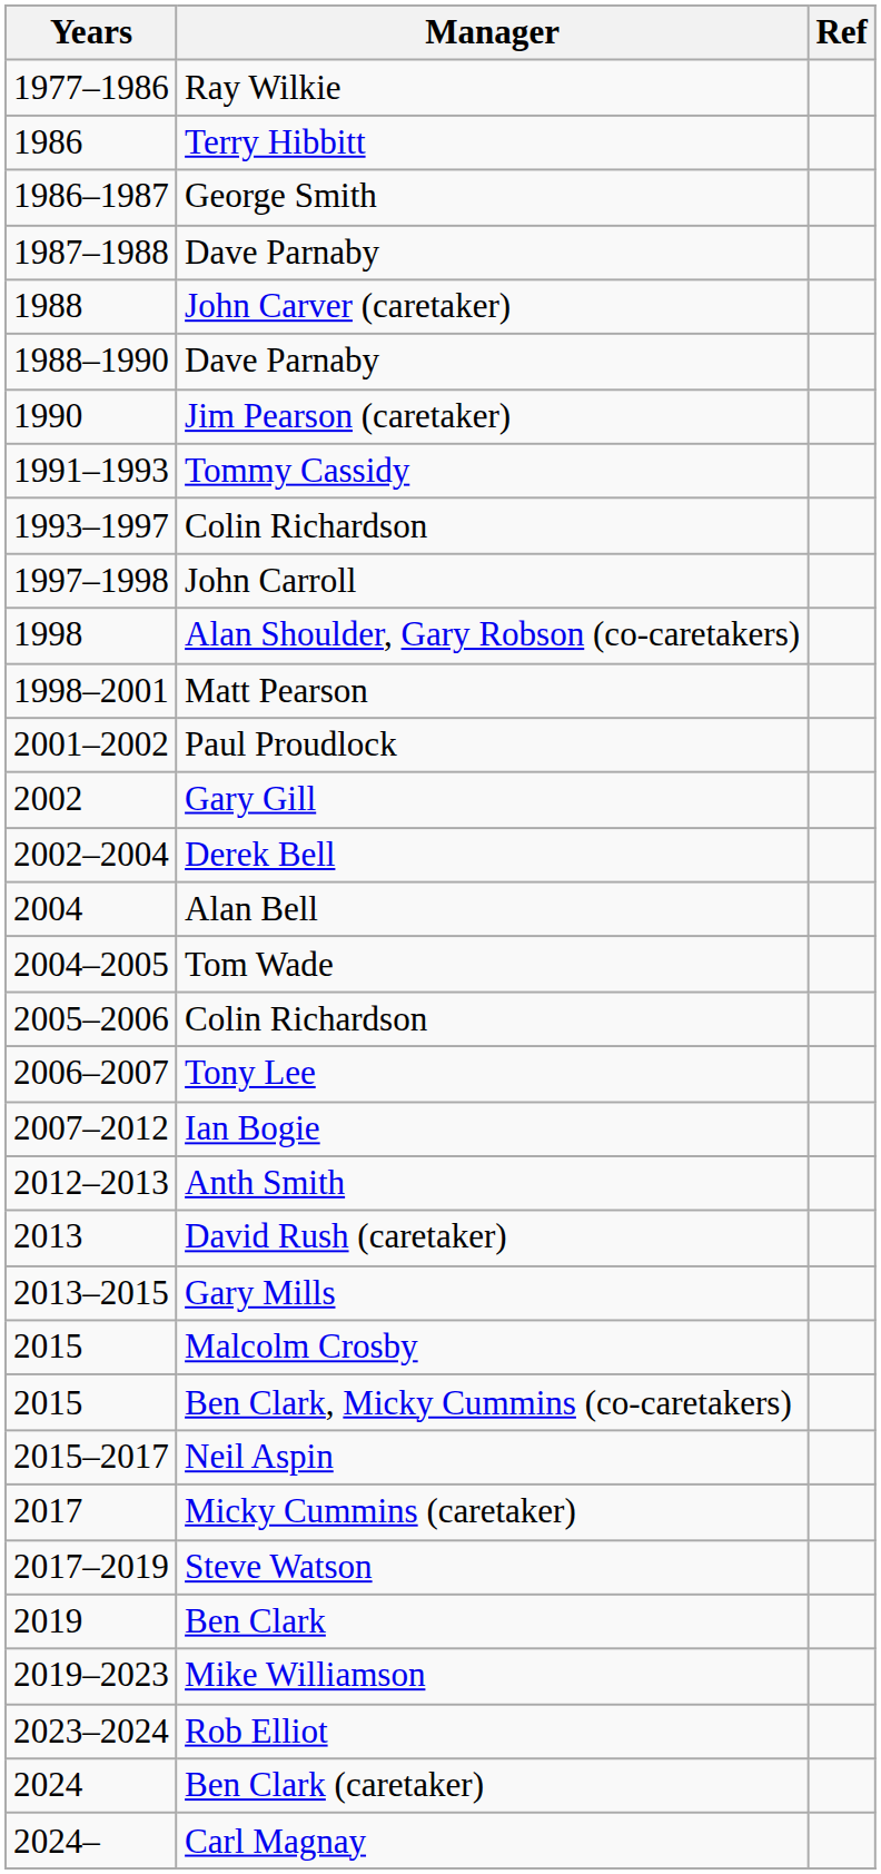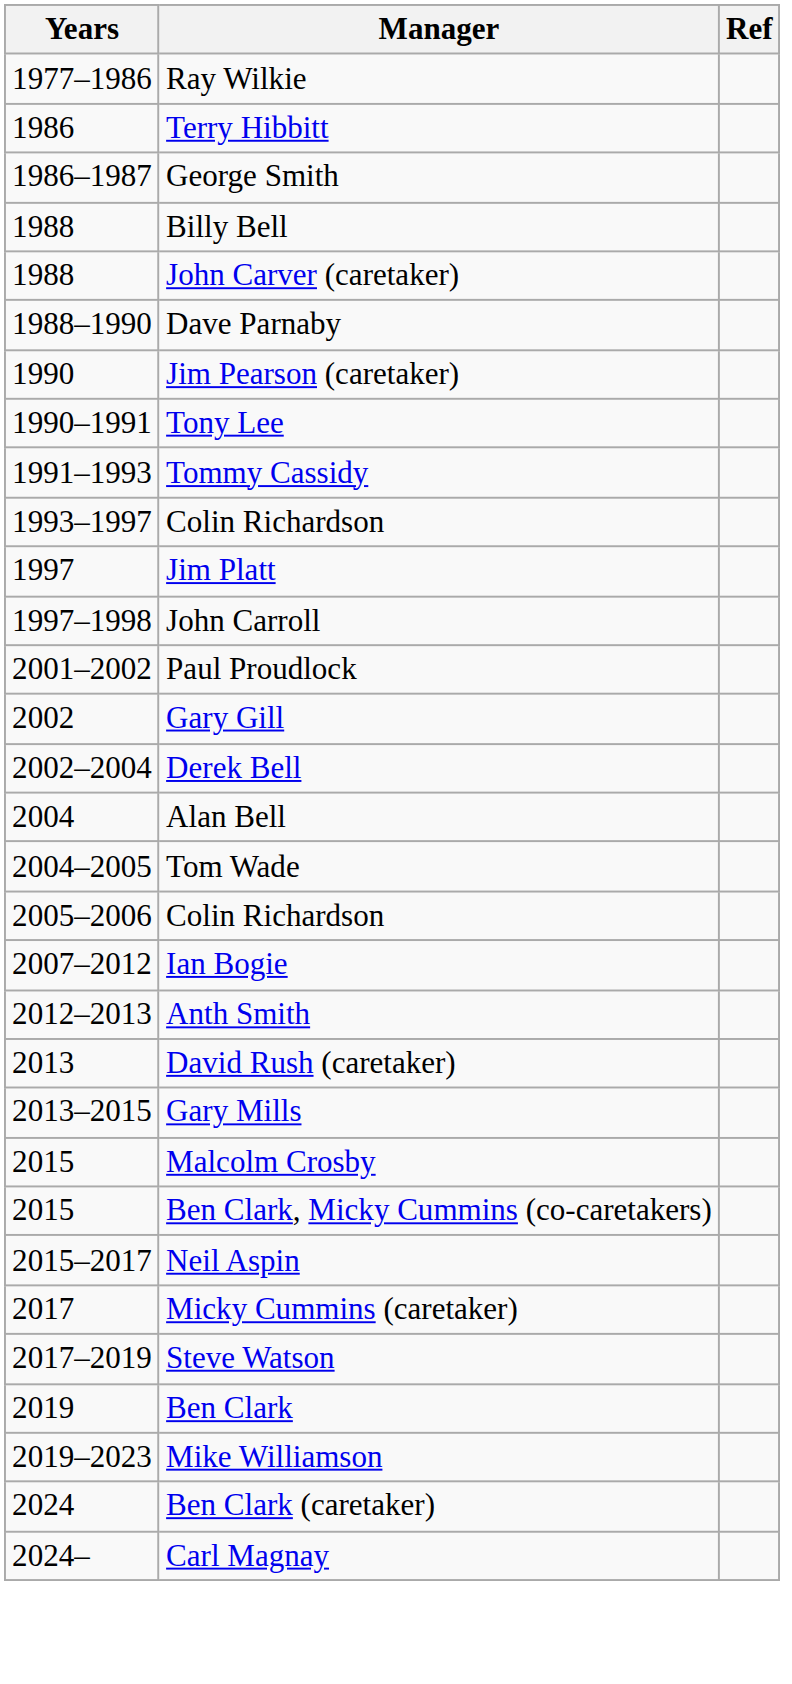- row: 1987–1988 | Dave Parnaby
+ row: 1988 | Billy Bell
+ row: 1990–1991 | Tony Lee
+ row: 1997 | Jim Platt
- row: 1998 | Alan Shoulder, Gary Robson (co-caretakers)
- row: 1998–2001 | Matt Pearson
- row: 2006–2007 | Tony Lee
- row: 2023–2024 | Rob Elliot
